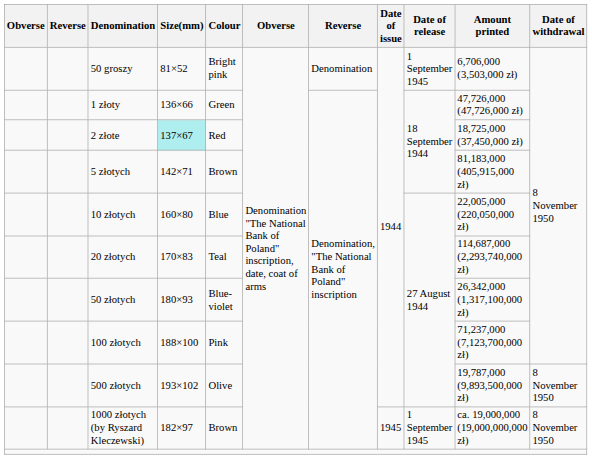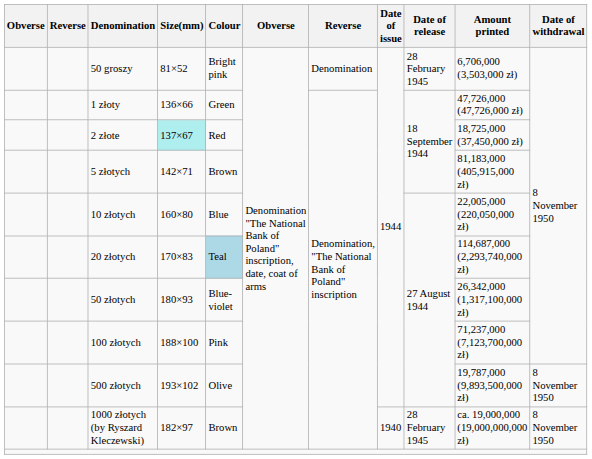50 groszy | Date of release: 1 September 1945 -> 28 February 1945
20 złotych | Colour: no background -> lightblue background
1000 złotych (by Ryszard Kleczewski) | Date of issue: 1945 -> 1940
1000 złotych (by Ryszard Kleczewski) | Date of release: 1 September 1945 -> 28 February 1945
